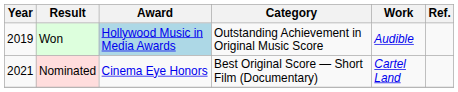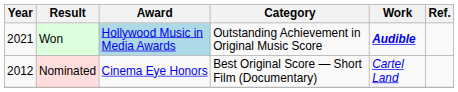Won | Year: 2019 -> 2021
Won | Work: normal -> bold
Nominated | Year: 2021 -> 2012
